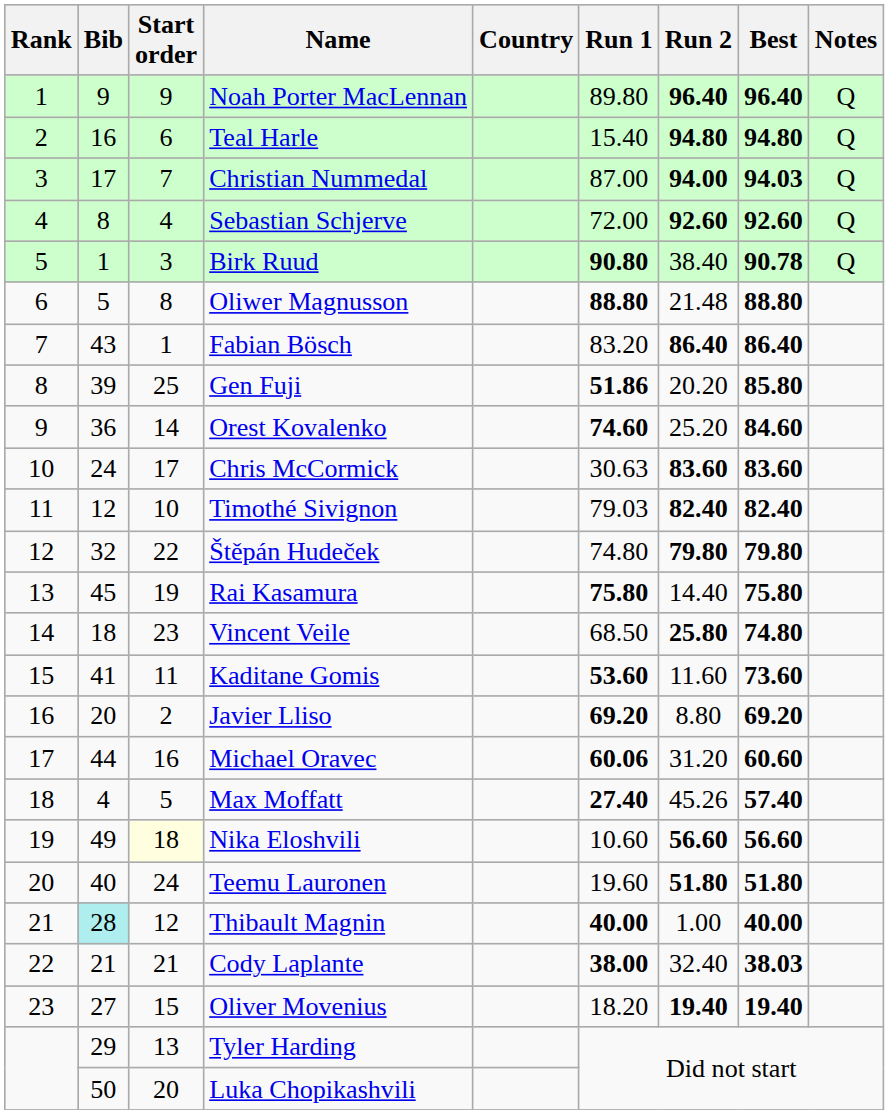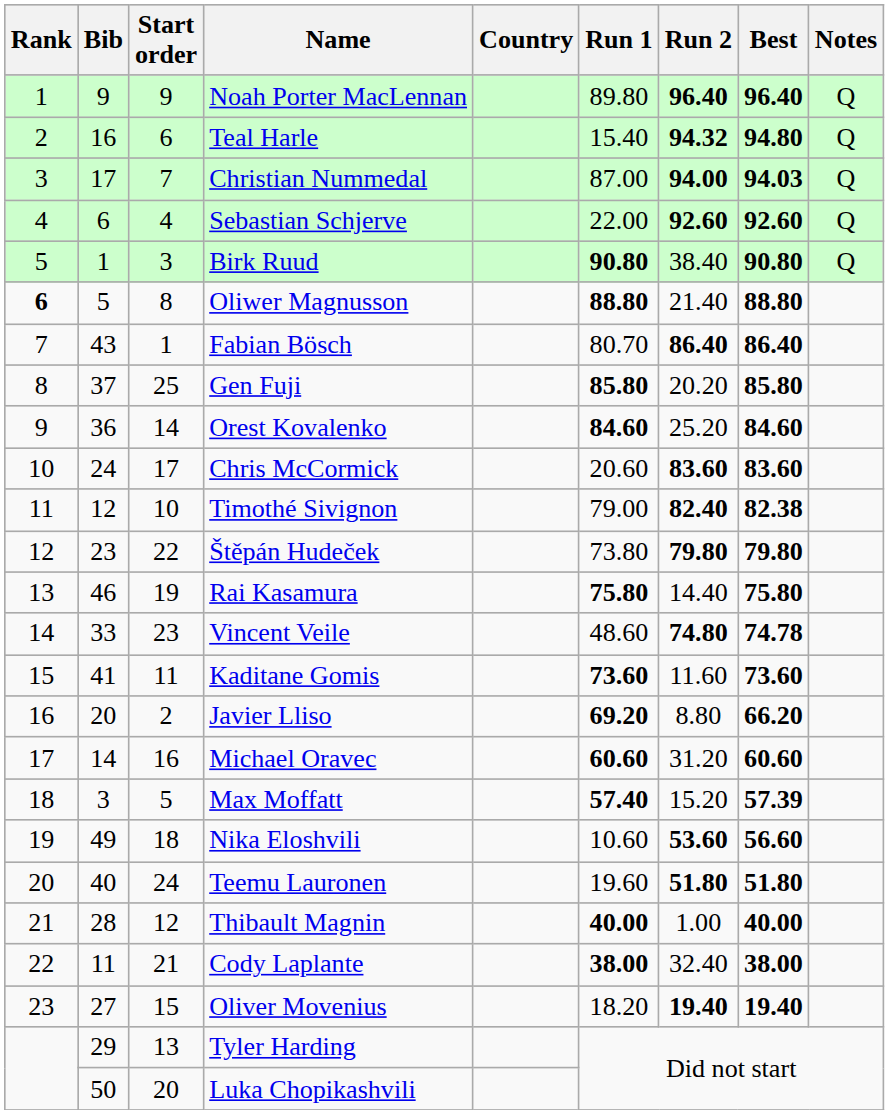Teal Harle | Run 2: 94.80 -> 94.32
Sebastian Schjerve | Bib: 8 -> 6
Sebastian Schjerve | Run 1: 72.00 -> 22.00
Birk Ruud | Best: 90.78 -> 90.80
Oliwer Magnusson | Rank: normal -> bold
Oliwer Magnusson | Run 2: 21.48 -> 21.40
Fabian Bösch | Run 1: 83.20 -> 80.70
Gen Fuji | Bib: 39 -> 37
Gen Fuji | Run 1: 51.86 -> 85.80
Orest Kovalenko | Run 1: 74.60 -> 84.60
Chris McCormick | Run 1: 30.63 -> 20.60
Timothé Sivignon | Run 1: 79.03 -> 79.00
Timothé Sivignon | Best: 82.40 -> 82.38
Štěpán Hudeček | Bib: 32 -> 23
Štěpán Hudeček | Run 1: 74.80 -> 73.80
Rai Kasamura | Bib: 45 -> 46
Vincent Veile | Bib: 18 -> 33
Vincent Veile | Run 1: 68.50 -> 48.60
Vincent Veile | Run 2: 25.80 -> 74.80
Vincent Veile | Best: 74.80 -> 74.78
Kaditane Gomis | Run 1: 53.60 -> 73.60
Javier Lliso | Best: 69.20 -> 66.20
Michael Oravec | Bib: 44 -> 14
Michael Oravec | Run 1: 60.06 -> 60.60
Max Moffatt | Bib: 4 -> 3
Max Moffatt | Run 1: 27.40 -> 57.40
Max Moffatt | Run 2: 45.26 -> 15.20
Max Moffatt | Best: 57.40 -> 57.39
Nika Eloshvili | Start order: lightyellow background -> no background
Nika Eloshvili | Run 2: 56.60 -> 53.60
Thibault Magnin | Bib: paleturquoise background -> no background
Cody Laplante | Bib: 21 -> 11
Cody Laplante | Best: 38.03 -> 38.00
